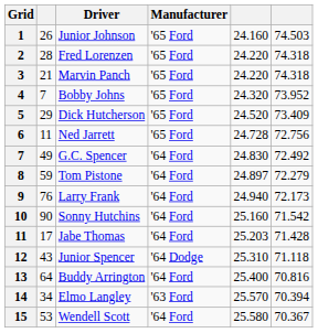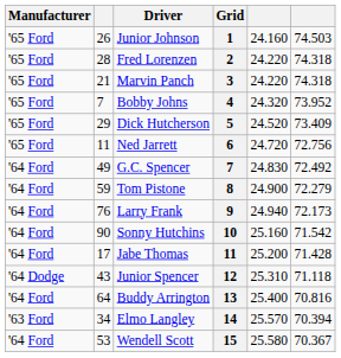columns swapped: Grid <-> Manufacturer
Ned Jarrett | column 5: 24.728 -> 24.720
Tom Pistone | column 5: 24.897 -> 24.900
Jabe Thomas | column 5: 25.203 -> 25.200
